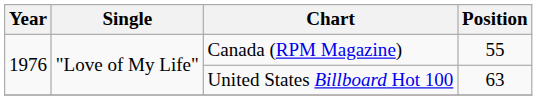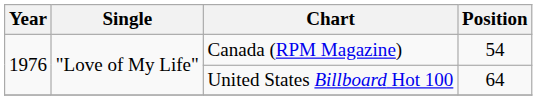Canada (RPM Magazine) | Position: 55 -> 54
United States Billboard Hot 100 | Position: 63 -> 64
